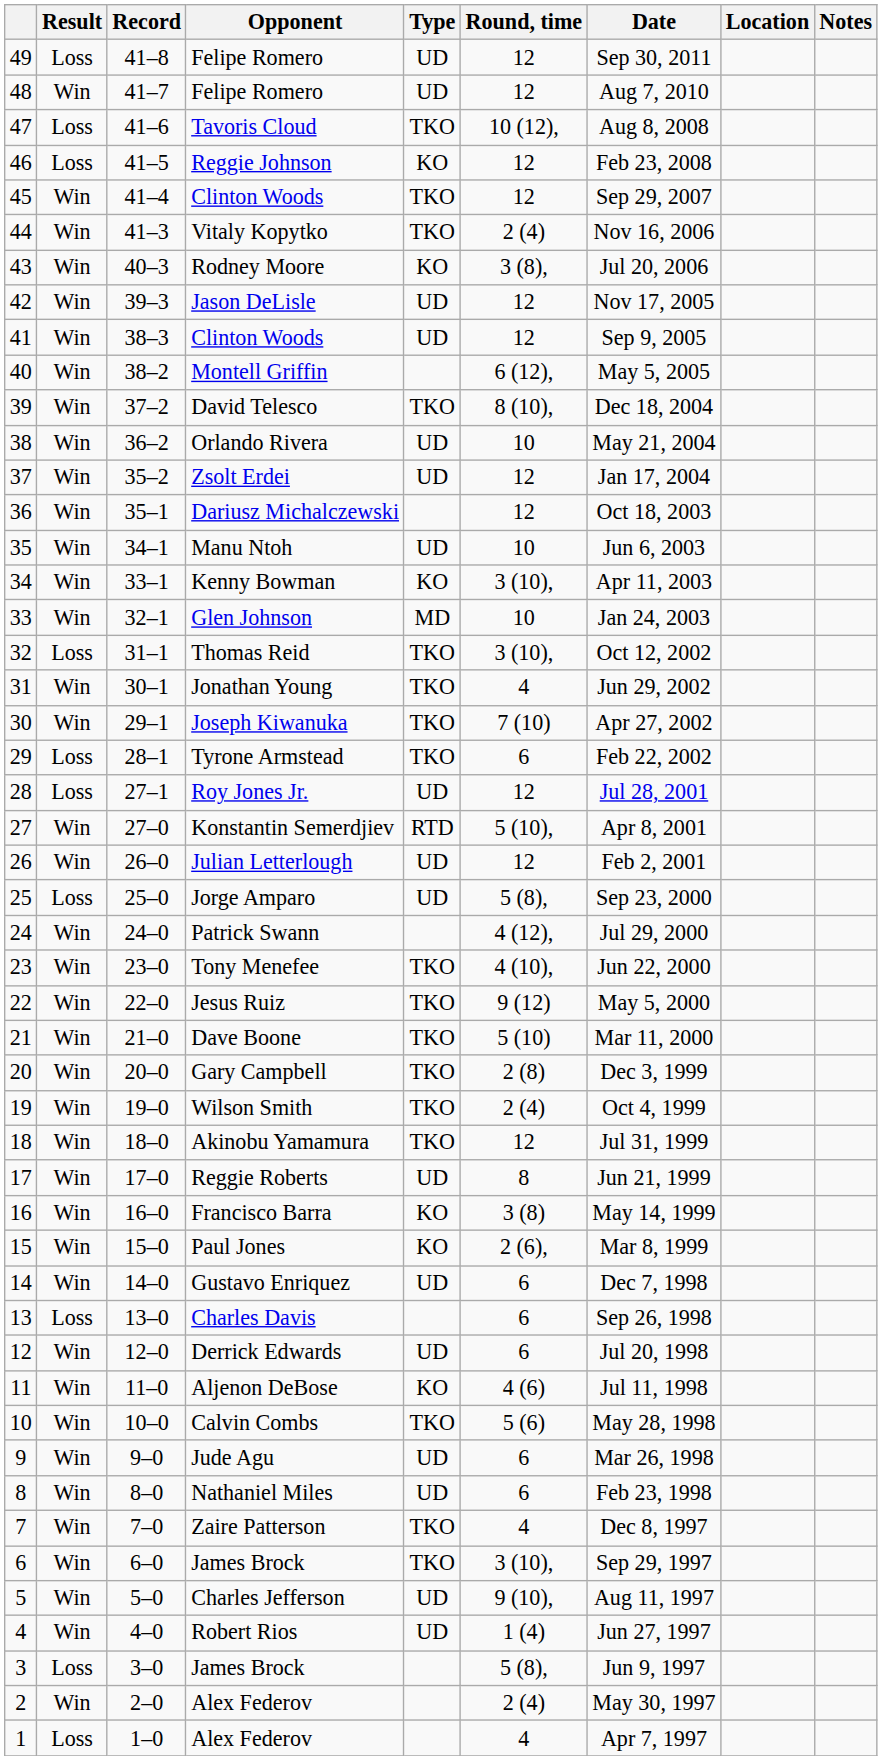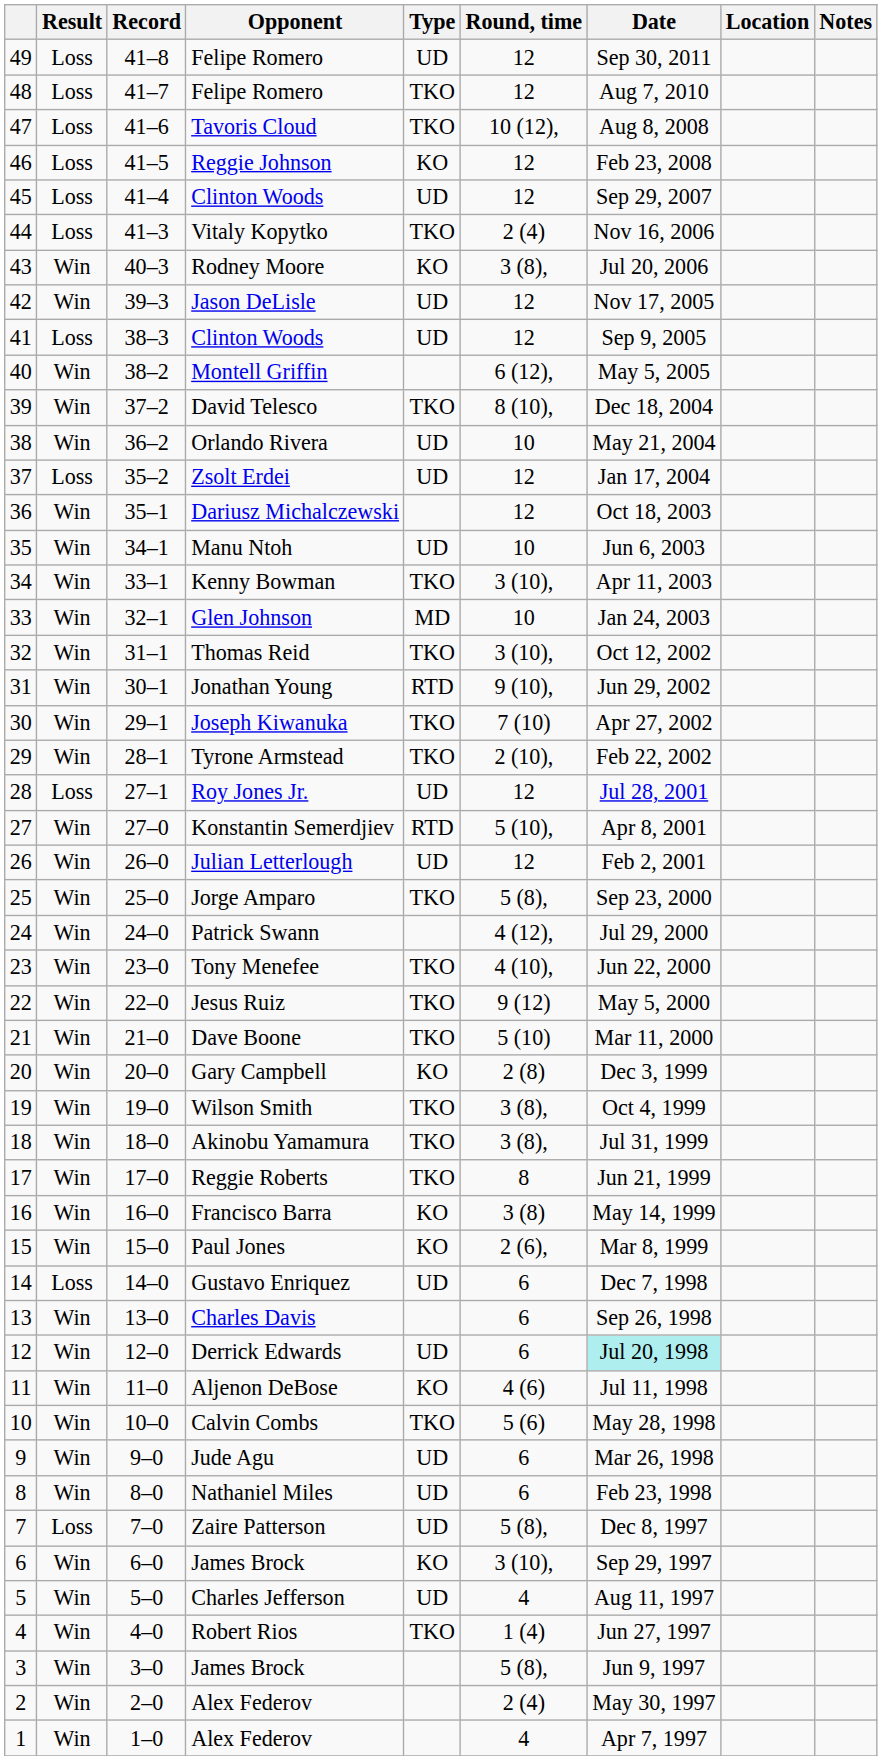48 / Felipe Romero | Result: Win -> Loss
48 / Felipe Romero | Type: UD -> TKO
45 / Clinton Woods | Result: Win -> Loss
45 / Clinton Woods | Type: TKO -> UD
Vitaly Kopytko | Result: Win -> Loss
41 / Clinton Woods | Result: Win -> Loss
Zsolt Erdei | Result: Win -> Loss
Kenny Bowman | Type: KO -> TKO
Thomas Reid | Result: Loss -> Win
Jonathan Young | Type: TKO -> RTD
Jonathan Young | Round, time: 4 -> 9 (10),
Tyrone Armstead | Result: Loss -> Win
Tyrone Armstead | Round, time: 6 -> 2 (10),
Jorge Amparo | Result: Loss -> Win
Jorge Amparo | Type: UD -> TKO
Gary Campbell | Type: TKO -> KO
Wilson Smith | Round, time: 2 (4) -> 3 (8),
Akinobu Yamamura | Round, time: 12 -> 3 (8),
Reggie Roberts | Type: UD -> TKO
Gustavo Enriquez | Result: Win -> Loss
Charles Davis | Result: Loss -> Win
Derrick Edwards | Date: no background -> paleturquoise background
Zaire Patterson | Result: Win -> Loss
Zaire Patterson | Type: TKO -> UD
Zaire Patterson | Round, time: 4 -> 5 (8),
6 / James Brock | Type: TKO -> KO
Charles Jefferson | Round, time: 9 (10), -> 4
Robert Rios | Type: UD -> TKO
3 / James Brock | Result: Loss -> Win
1 / Alex Federov | Result: Loss -> Win
